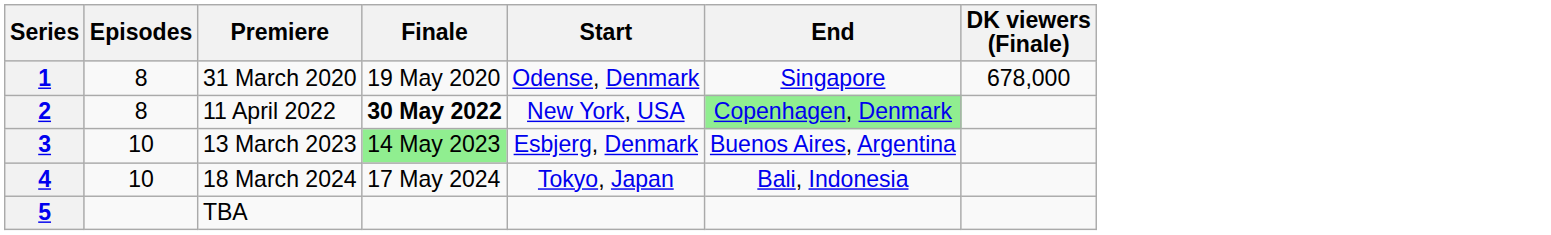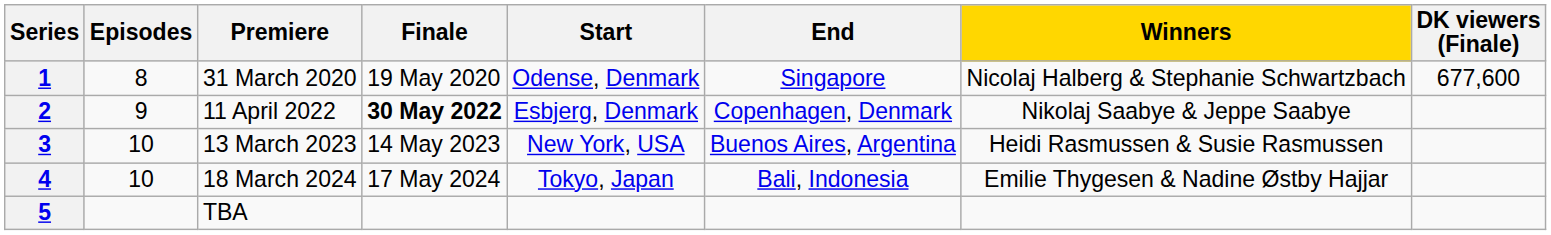+ column: Winners | Nicolaj Halberg & Stephanie Schwartzbach | Nikolaj Saabye & Jeppe Saabye | Heidi Rasmussen & Susie Rasmussen | Emilie Thygesen & Nadine Østby Hajjar
1 | DK viewers (Finale): 678,000 -> 677,600
2 | Episodes: 8 -> 9
2 | Start: New York, USA -> Esbjerg, Denmark
2 | End: lightgreen background -> no background
3 | Finale: lightgreen background -> no background
3 | Start: Esbjerg, Denmark -> New York, USA
